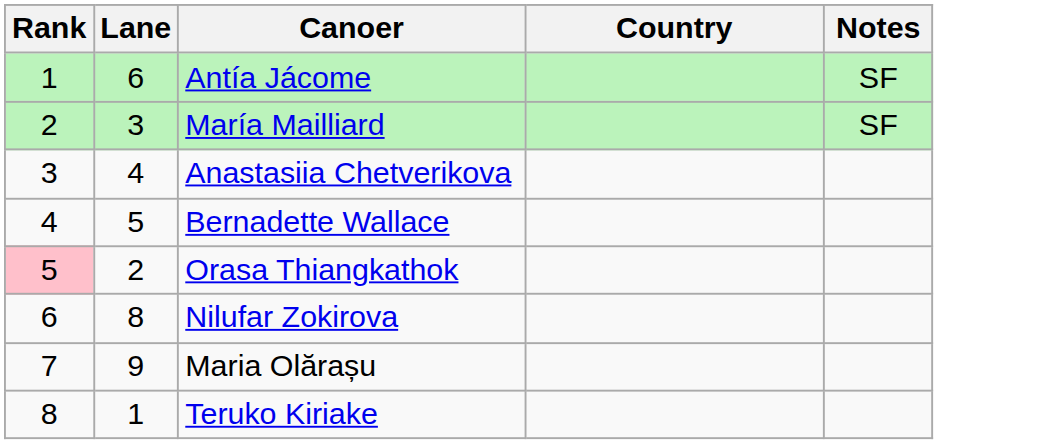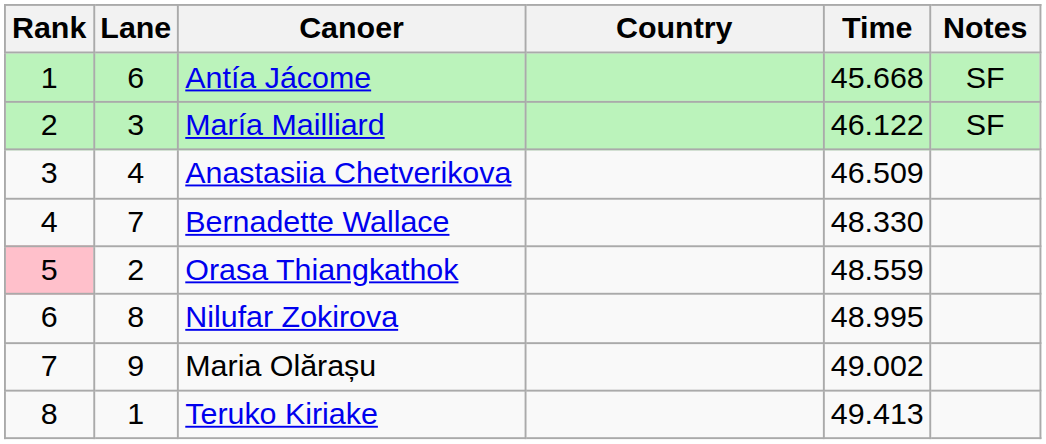+ column: Time | 45.668 | 46.122 | 46.509 | 48.330 | 48.559 | 48.995 | 49.002 | 49.413
Bernadette Wallace | Lane: 5 -> 7
